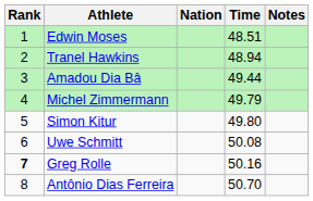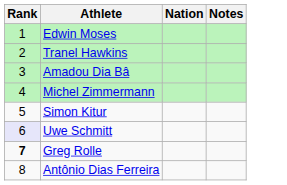- column: Time | 48.51 | 48.94 | 49.44 | 49.79 | 49.80 | 50.08 | 50.16 | 50.70
Uwe Schmitt | Rank: no background -> lavender background
